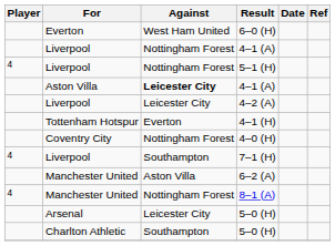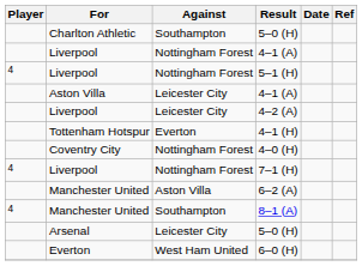rows swapped: Charlton Athletic / 5–0 (H) <-> 6–0 (H)
Aston Villa / 4–1 (A) | Against: bold -> normal
7–1 (H) | Against: Southampton -> Nottingham Forest
8–1 (A) | Against: Nottingham Forest -> Southampton
